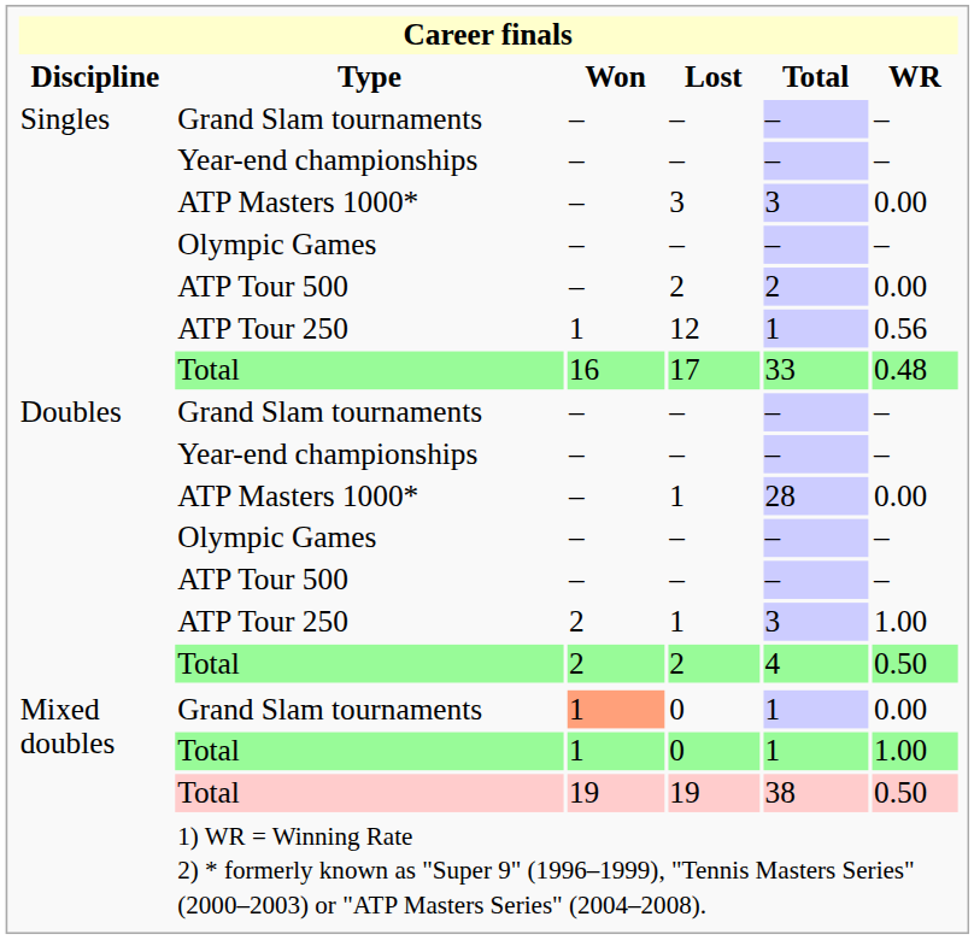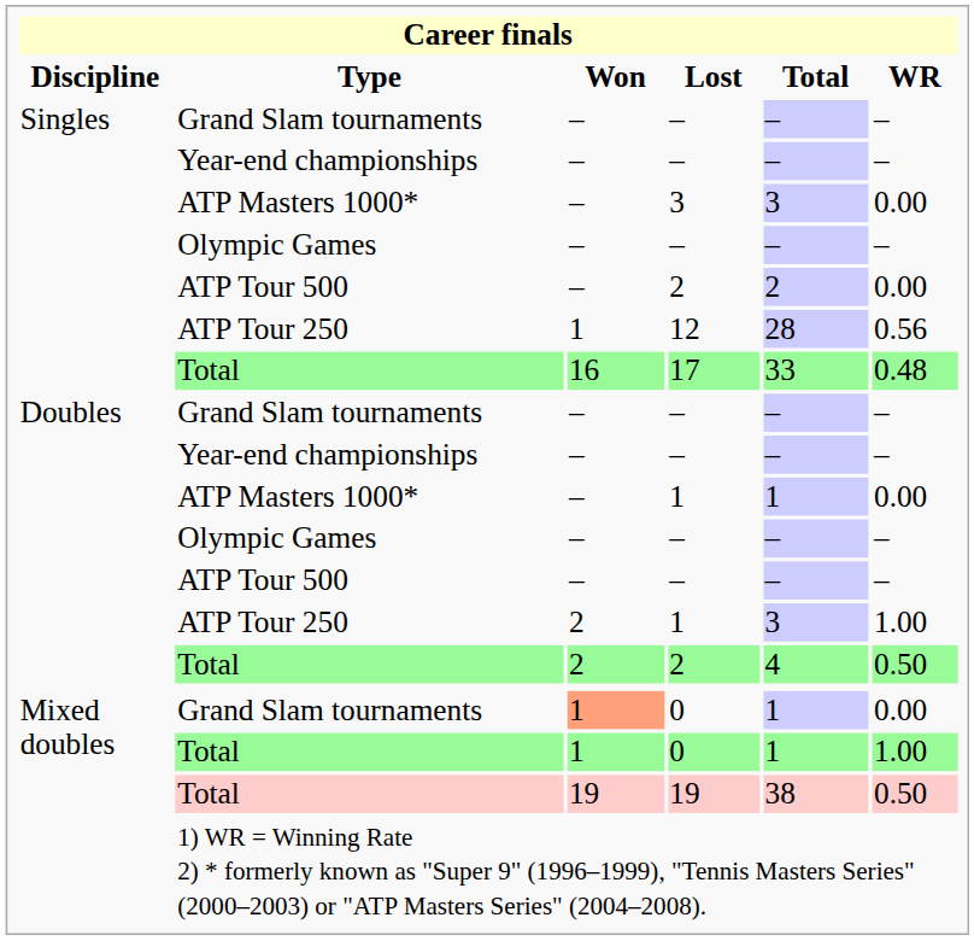12 | Career finals / Total: 1 -> 28
ATP Masters 1000* / 1 | Career finals / Total: 28 -> 1
